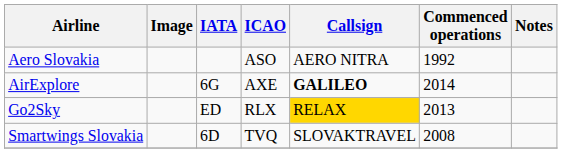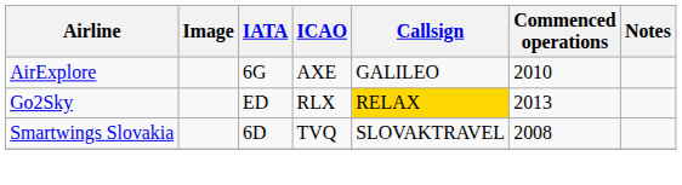- row: Aero Slovakia | ASO | AERO NITRA | 1992
AirExplore | Callsign: bold -> normal
AirExplore | Commenced operations: 2014 -> 2010
